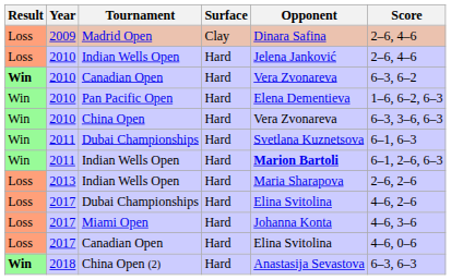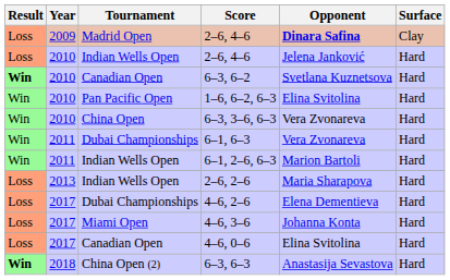columns swapped: Surface <-> Score
Madrid Open | Opponent: normal -> bold
2010 / Canadian Open | Opponent: Vera Zvonareva -> Svetlana Kuznetsova
Pan Pacific Open | Opponent: Elena Dementieva -> Elina Svitolina
2011 / Dubai Championships | Opponent: Svetlana Kuznetsova -> Vera Zvonareva
2011 / Indian Wells Open | Opponent: bold -> normal
2017 / Dubai Championships | Opponent: Elina Svitolina -> Elena Dementieva
